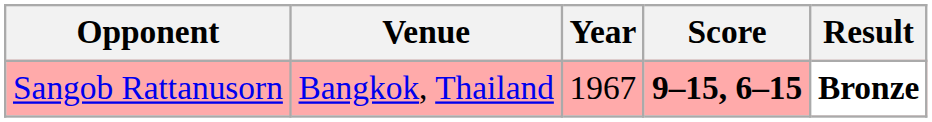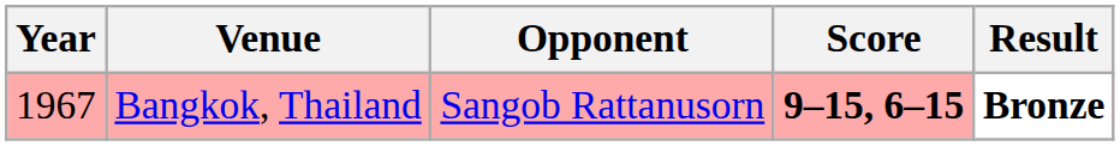columns swapped: Year <-> Opponent
